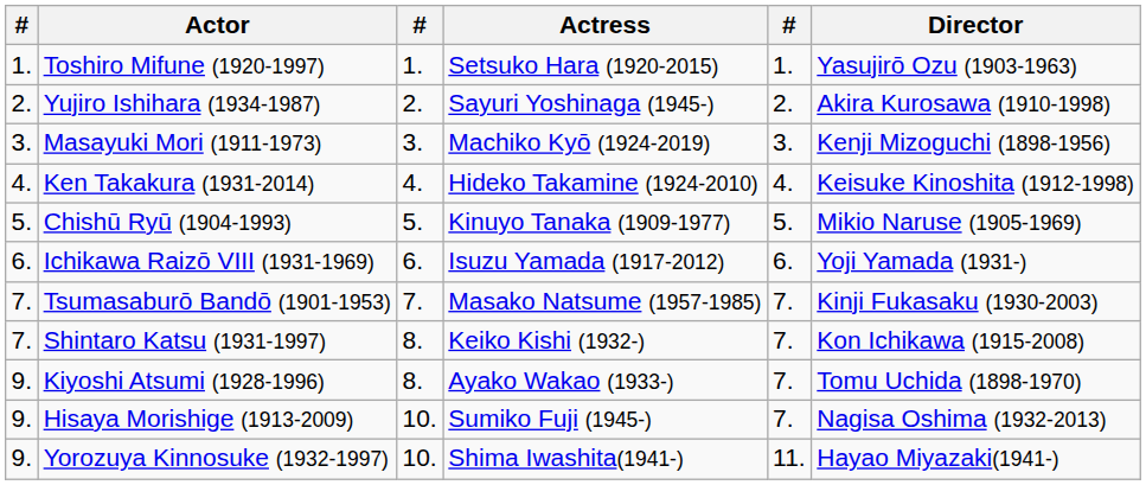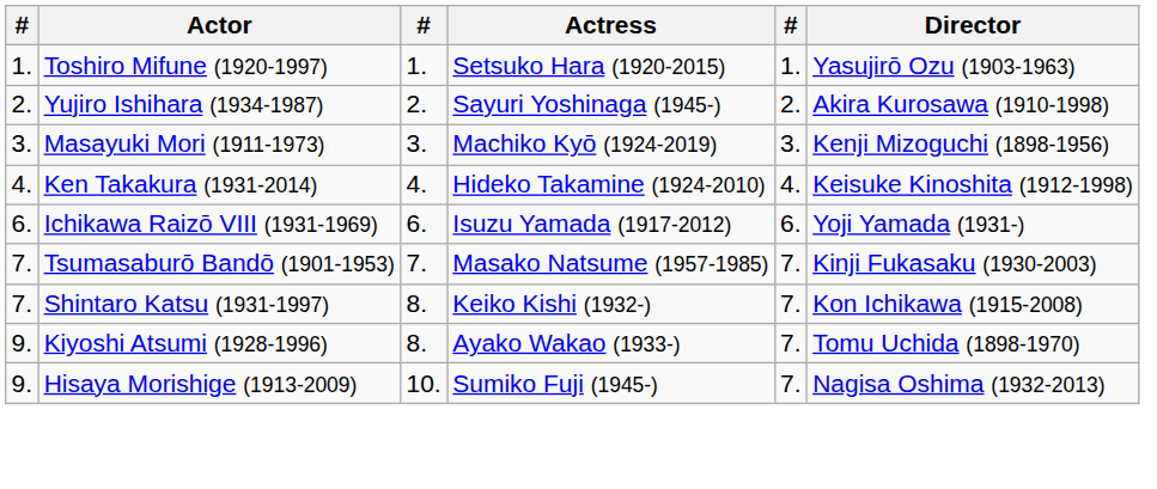- row: 5. | Chishū Ryū (1904-1993) | 5. | Kinuyo Tanaka (1909-1977) | 5. | Mikio Naruse (1905-1969)
- row: 9. | Yorozuya Kinnosuke (1932-1997) | 10. | Shima Iwashita(1941-) | 11. | Hayao Miyazaki(1941-)
